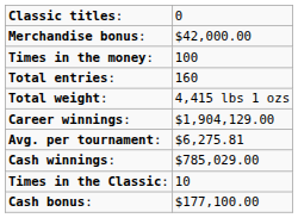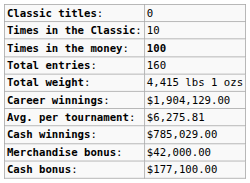rows swapped: Times in the Classic: <-> Merchandise bonus:
Times in the money: | column 2: normal -> bold
